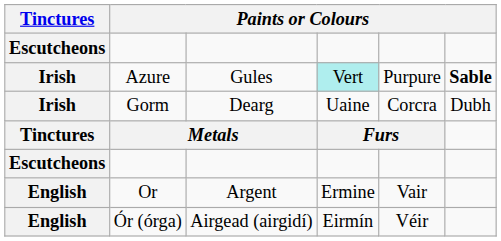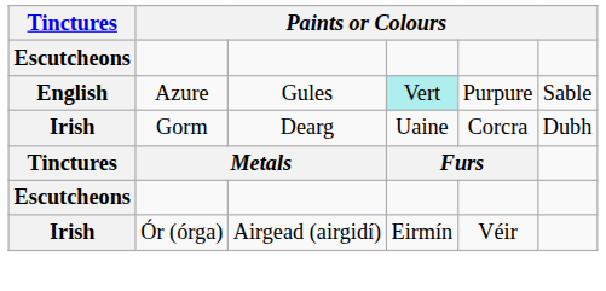Azure | Tinctures: Irish -> English
Azure | column 6: bold -> normal
- row: English | Or | Argent | Ermine | Vair
Ór (órga) | Tinctures: English -> Irish
